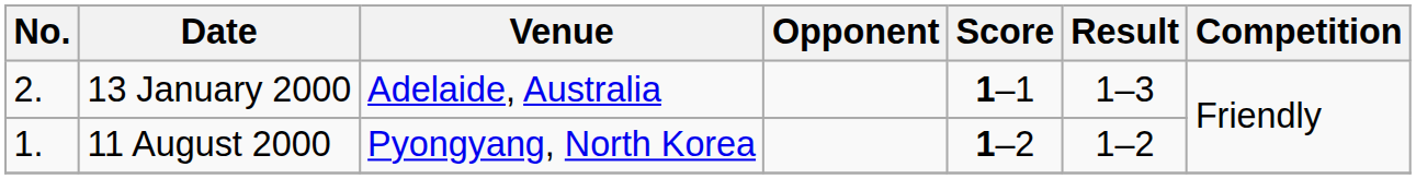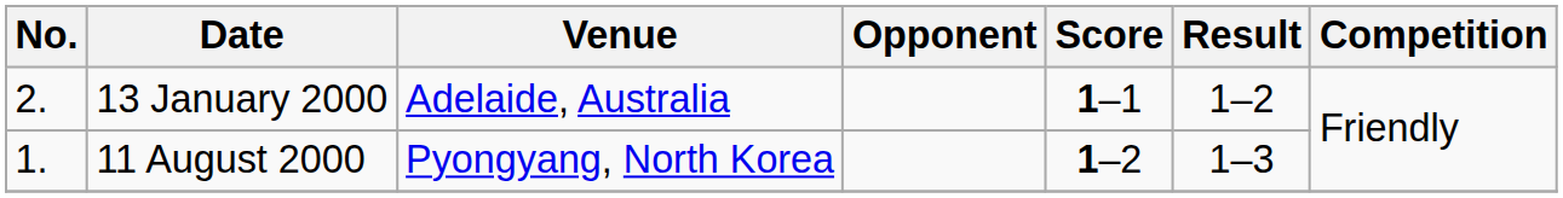13 January 2000 | Result: 1–3 -> 1–2
11 August 2000 | Result: 1–2 -> 1–3
